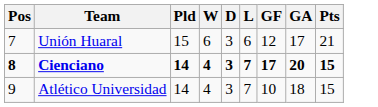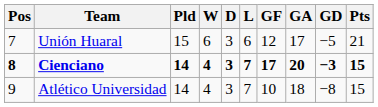+ column: GD | −5 | −3 | −8
